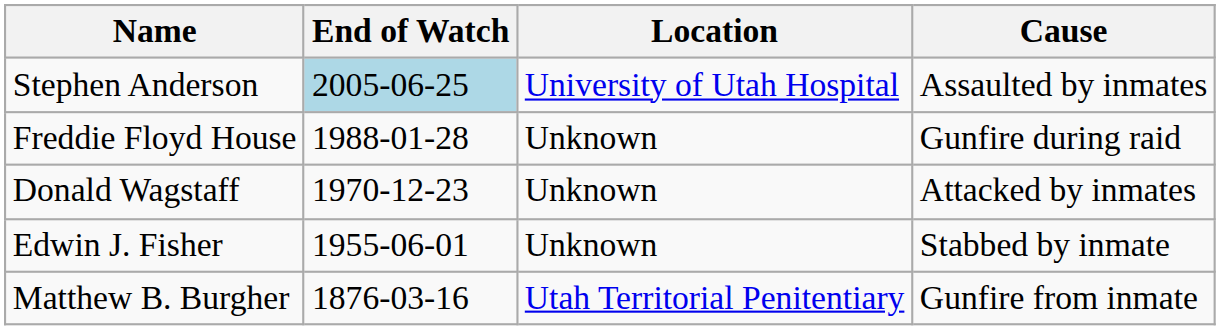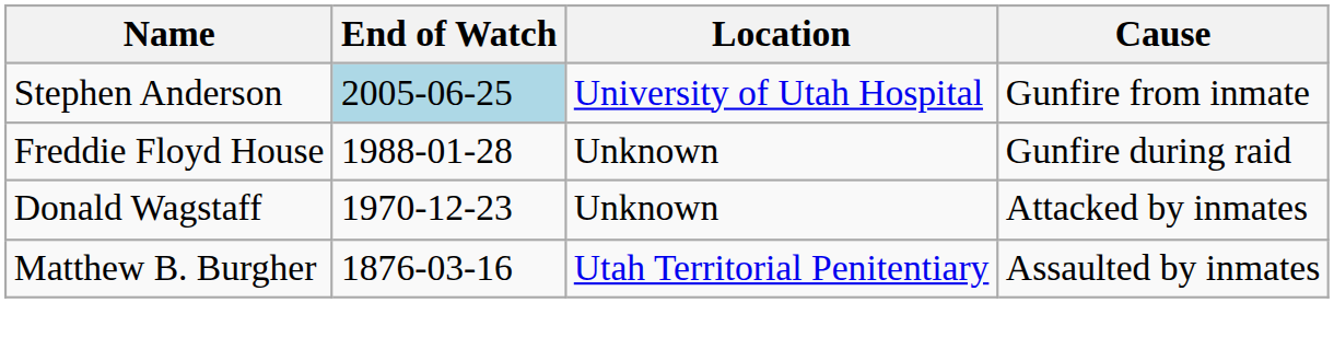Stephen Anderson | Cause: Assaulted by inmates -> Gunfire from inmate
- row: Edwin J. Fisher | 1955-06-01 | Unknown | Stabbed by inmate
Matthew B. Burgher | Cause: Gunfire from inmate -> Assaulted by inmates
